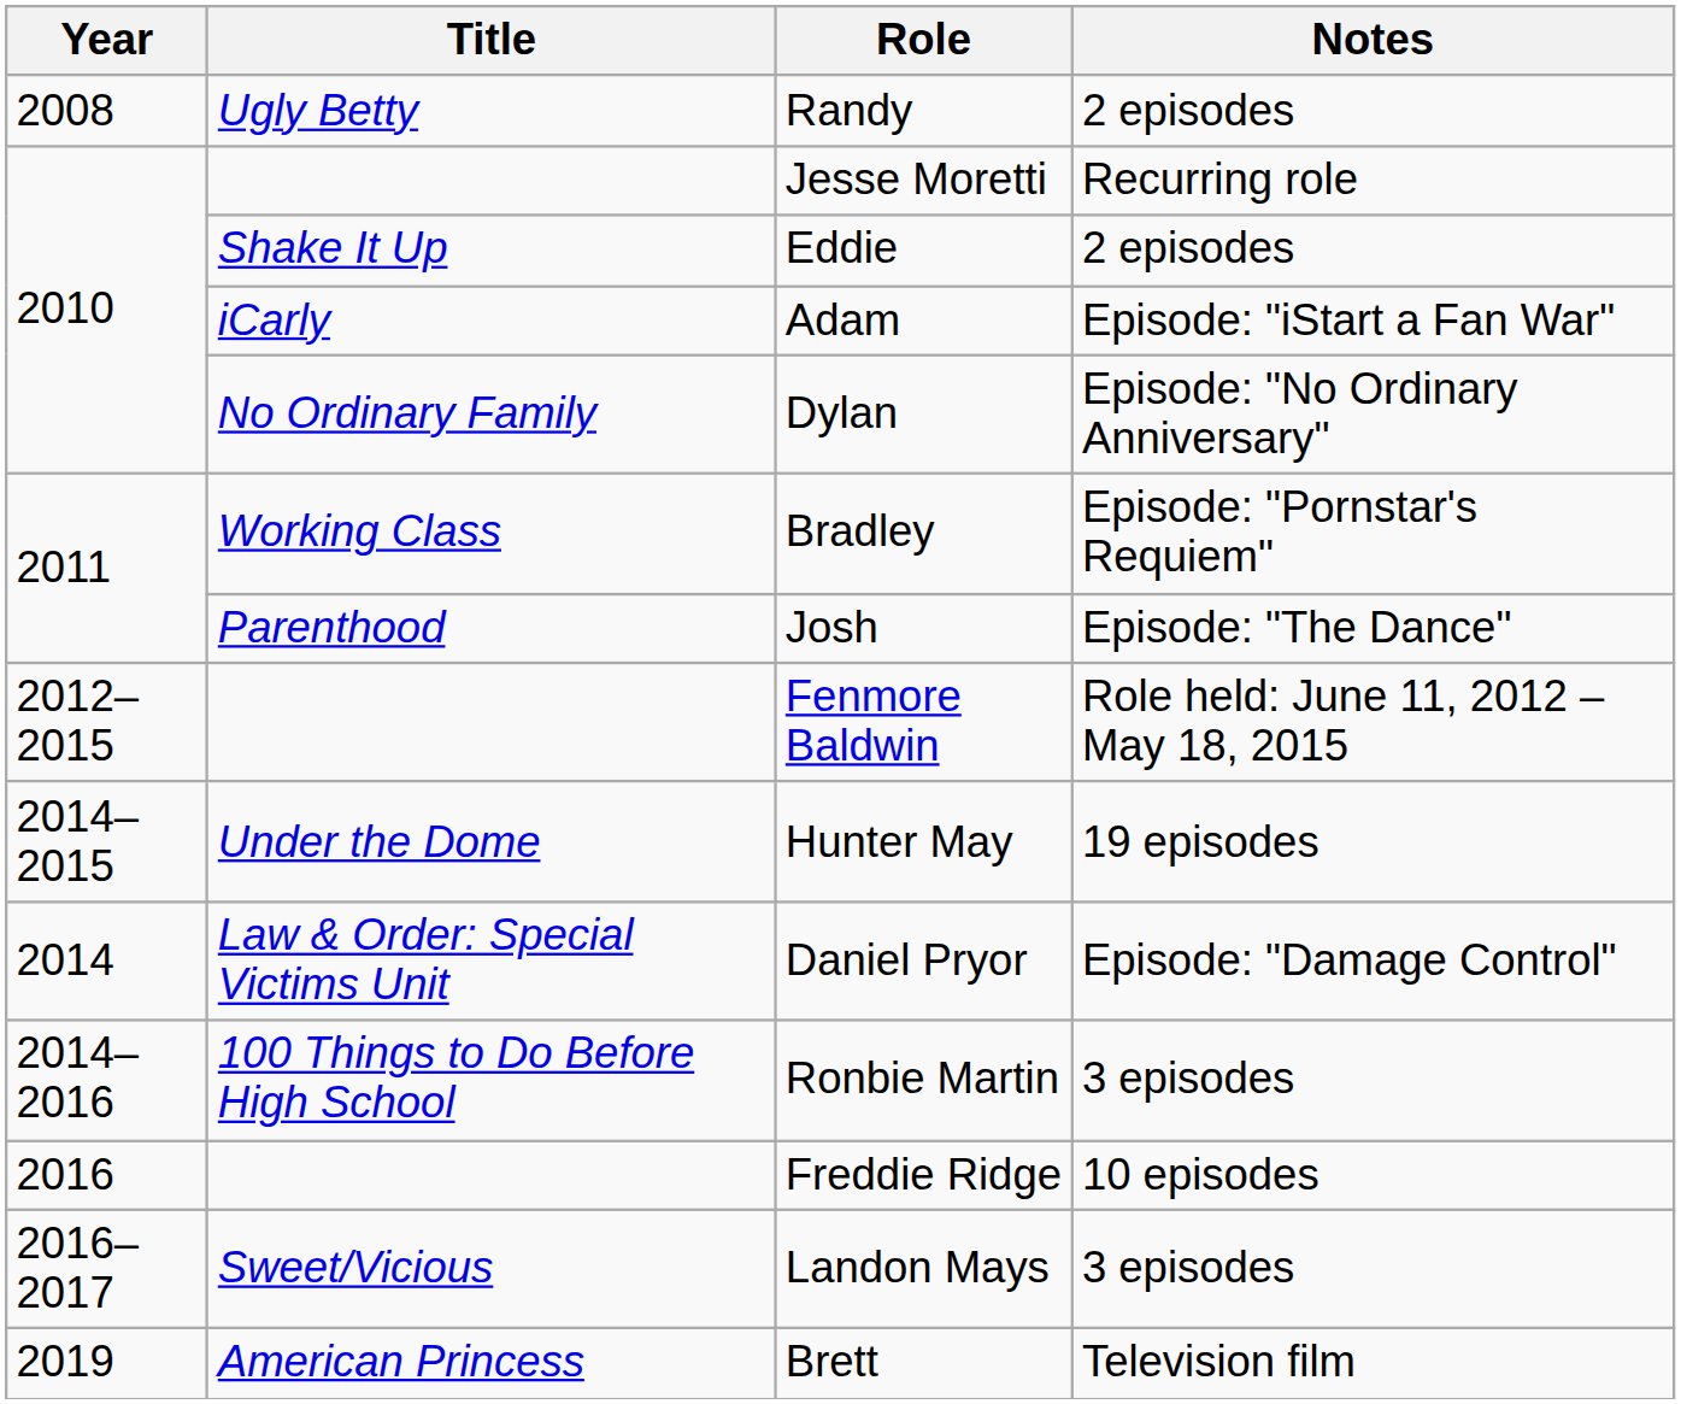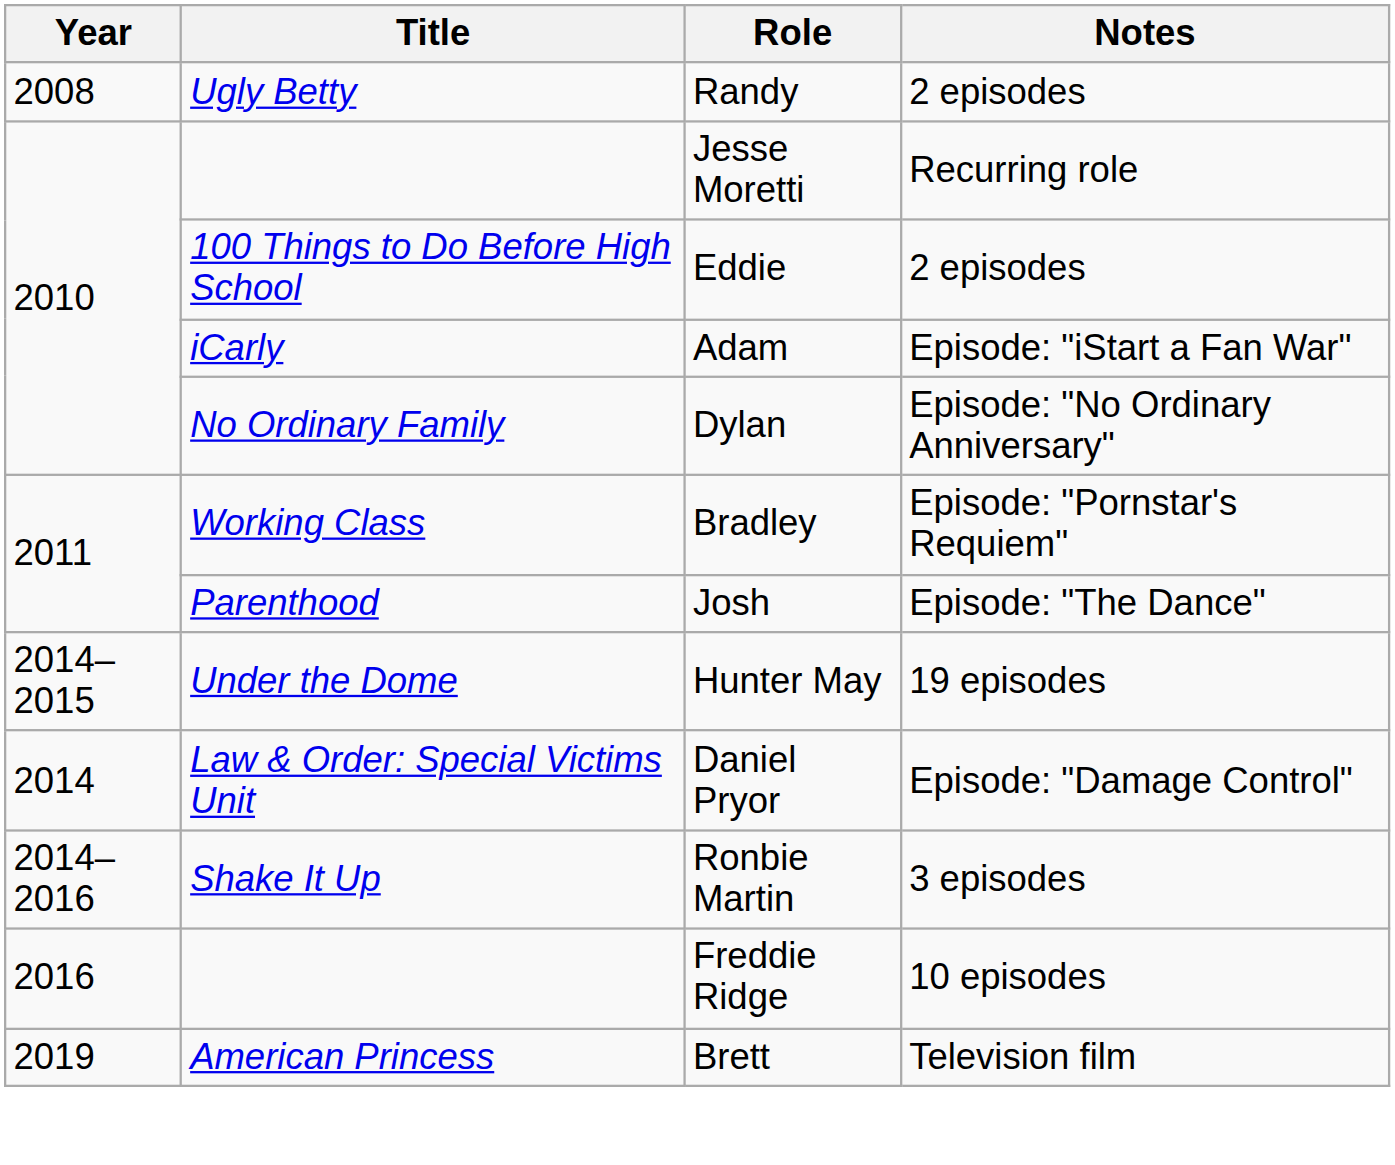Eddie | Title: Shake It Up -> 100 Things to Do Before High School
- row: 2012–2015 | Fenmore Baldwin | Role held: June 11, 2012 – May 18, 2015
Ronbie Martin | Title: 100 Things to Do Before High School -> Shake It Up
- row: 2016–2017 | Sweet/Vicious | Landon Mays | 3 episodes
